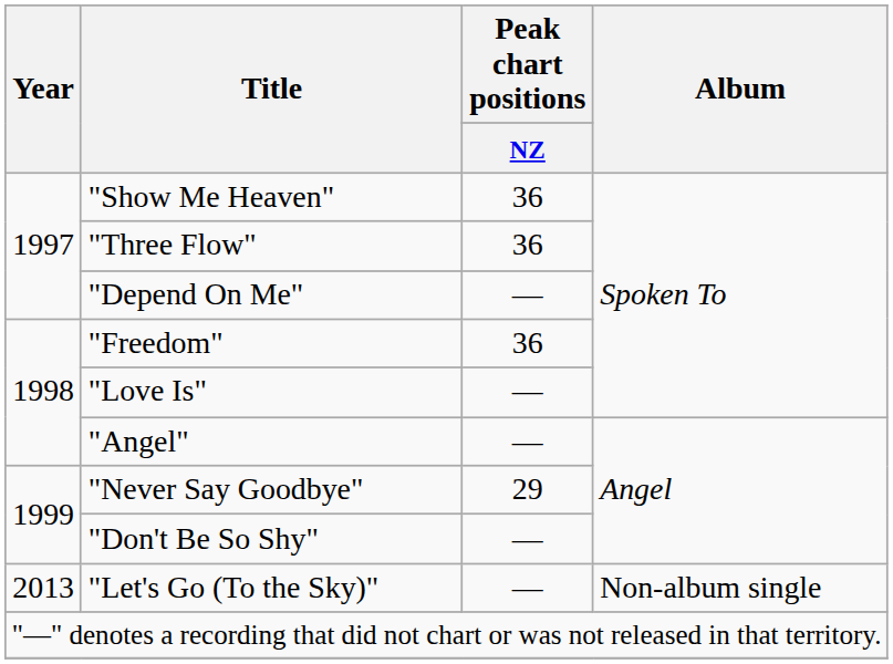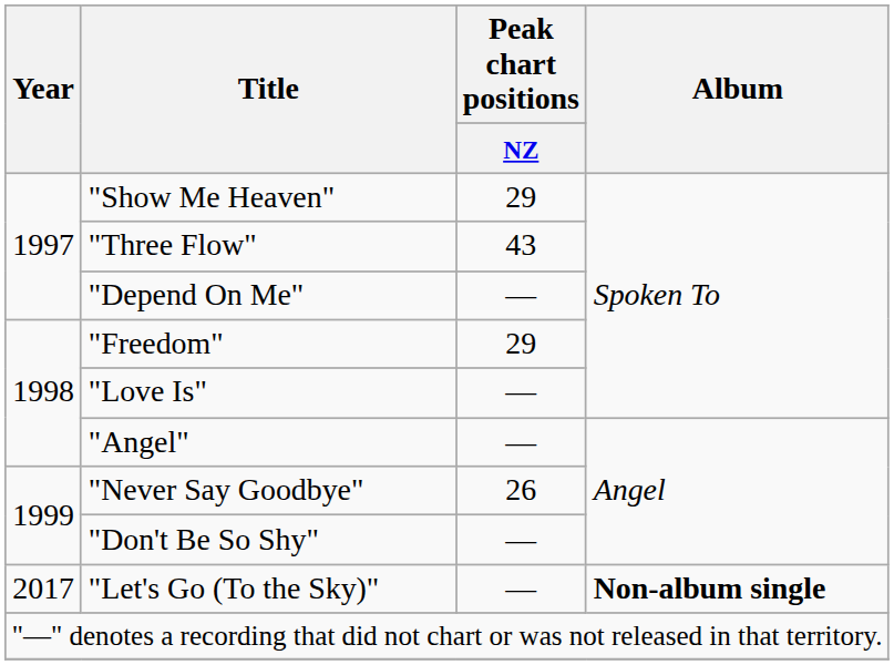"Show Me Heaven" | Peak chart positions / NZ: 36 -> 29
"Three Flow" | Peak chart positions / NZ: 36 -> 43
"Freedom" | Peak chart positions / NZ: 36 -> 29
"Never Say Goodbye" | Peak chart positions / NZ: 29 -> 26
"Let's Go (To the Sky)" | Year: 2013 -> 2017
"Let's Go (To the Sky)" | Album: normal -> bold
